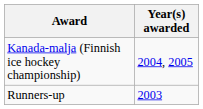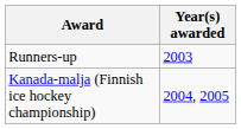rows swapped: Runners-up <-> Kanada-malja (Finnish ice hockey championship)
